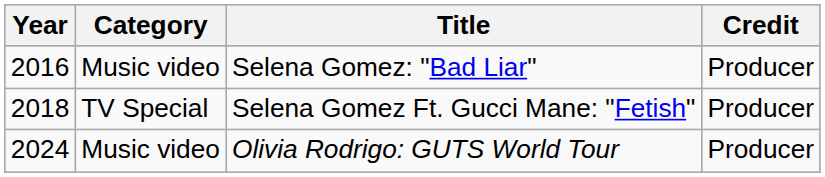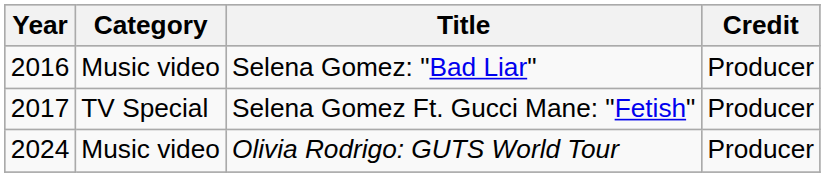Selena Gomez Ft. Gucci Mane: "Fetish" | Year: 2018 -> 2017
